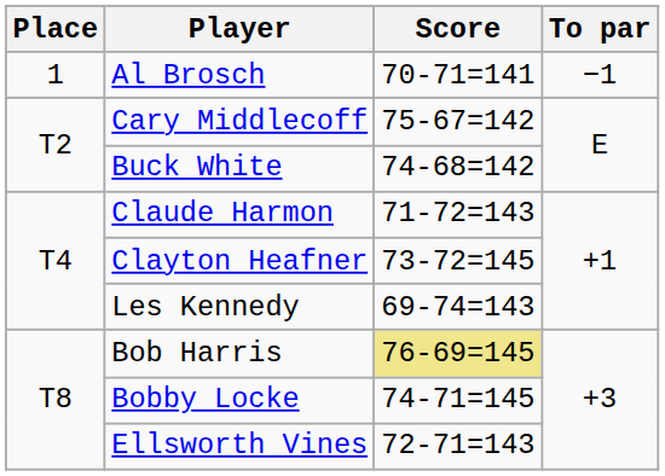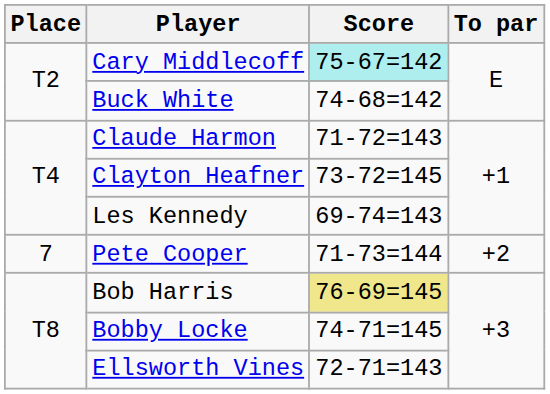- row: 1 | Al Brosch | 70-71=141 | −1
Cary Middlecoff | Score: no background -> paleturquoise background
+ row: 7 | Pete Cooper | 71-73=144 | +2
